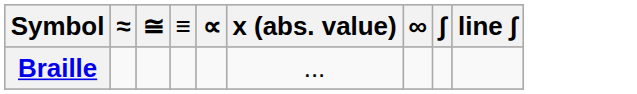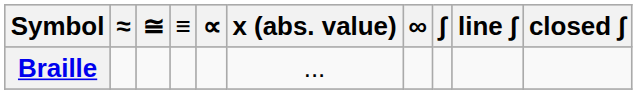+ column: closed ∫
